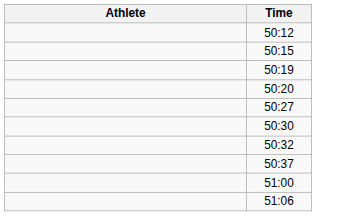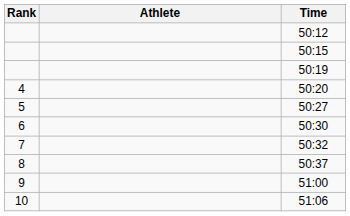+ column: Rank | 4 | 5 | 6 | 7 | 8 | 9 | 10
